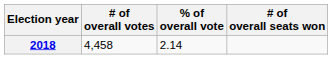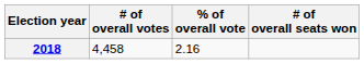2018 | % of overall vote: 2.14 -> 2.16
